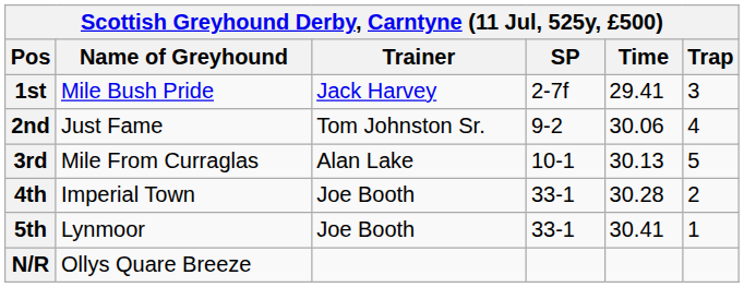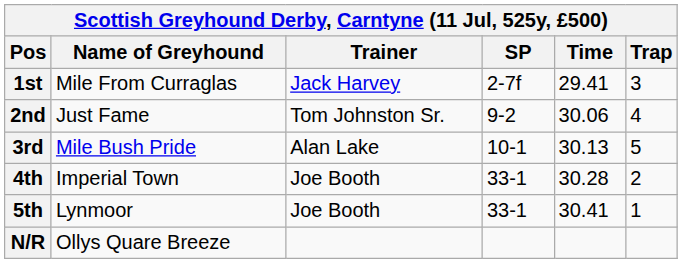1st | Name of Greyhound: Mile Bush Pride -> Mile From Curraglas
3rd | Name of Greyhound: Mile From Curraglas -> Mile Bush Pride
